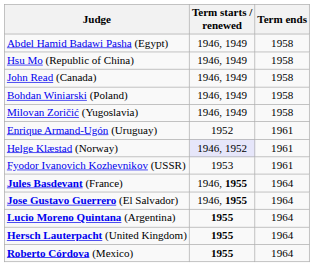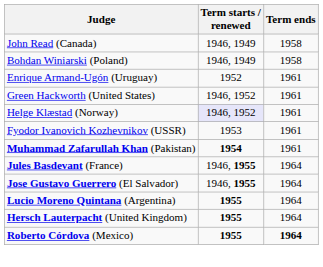- row: Abdel Hamid Badawi Pasha (Egypt) | 1946, 1949 | 1958
- row: Hsu Mo (Republic of China) | 1946, 1949 | 1958
- row: Milovan Zoričić (Yugoslavia) | 1946, 1949 | 1958
+ row: Green Hackworth (United States) | 1946, 1952 | 1961
+ row: Muhammad Zafarullah Khan (Pakistan) | 1954 | 1961
Roberto Córdova (Mexico) | Term ends: normal -> bold
